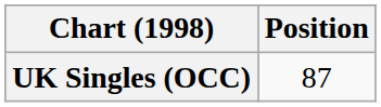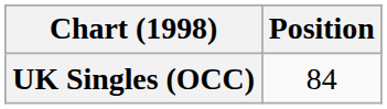UK Singles (OCC) | Position: 87 -> 84
